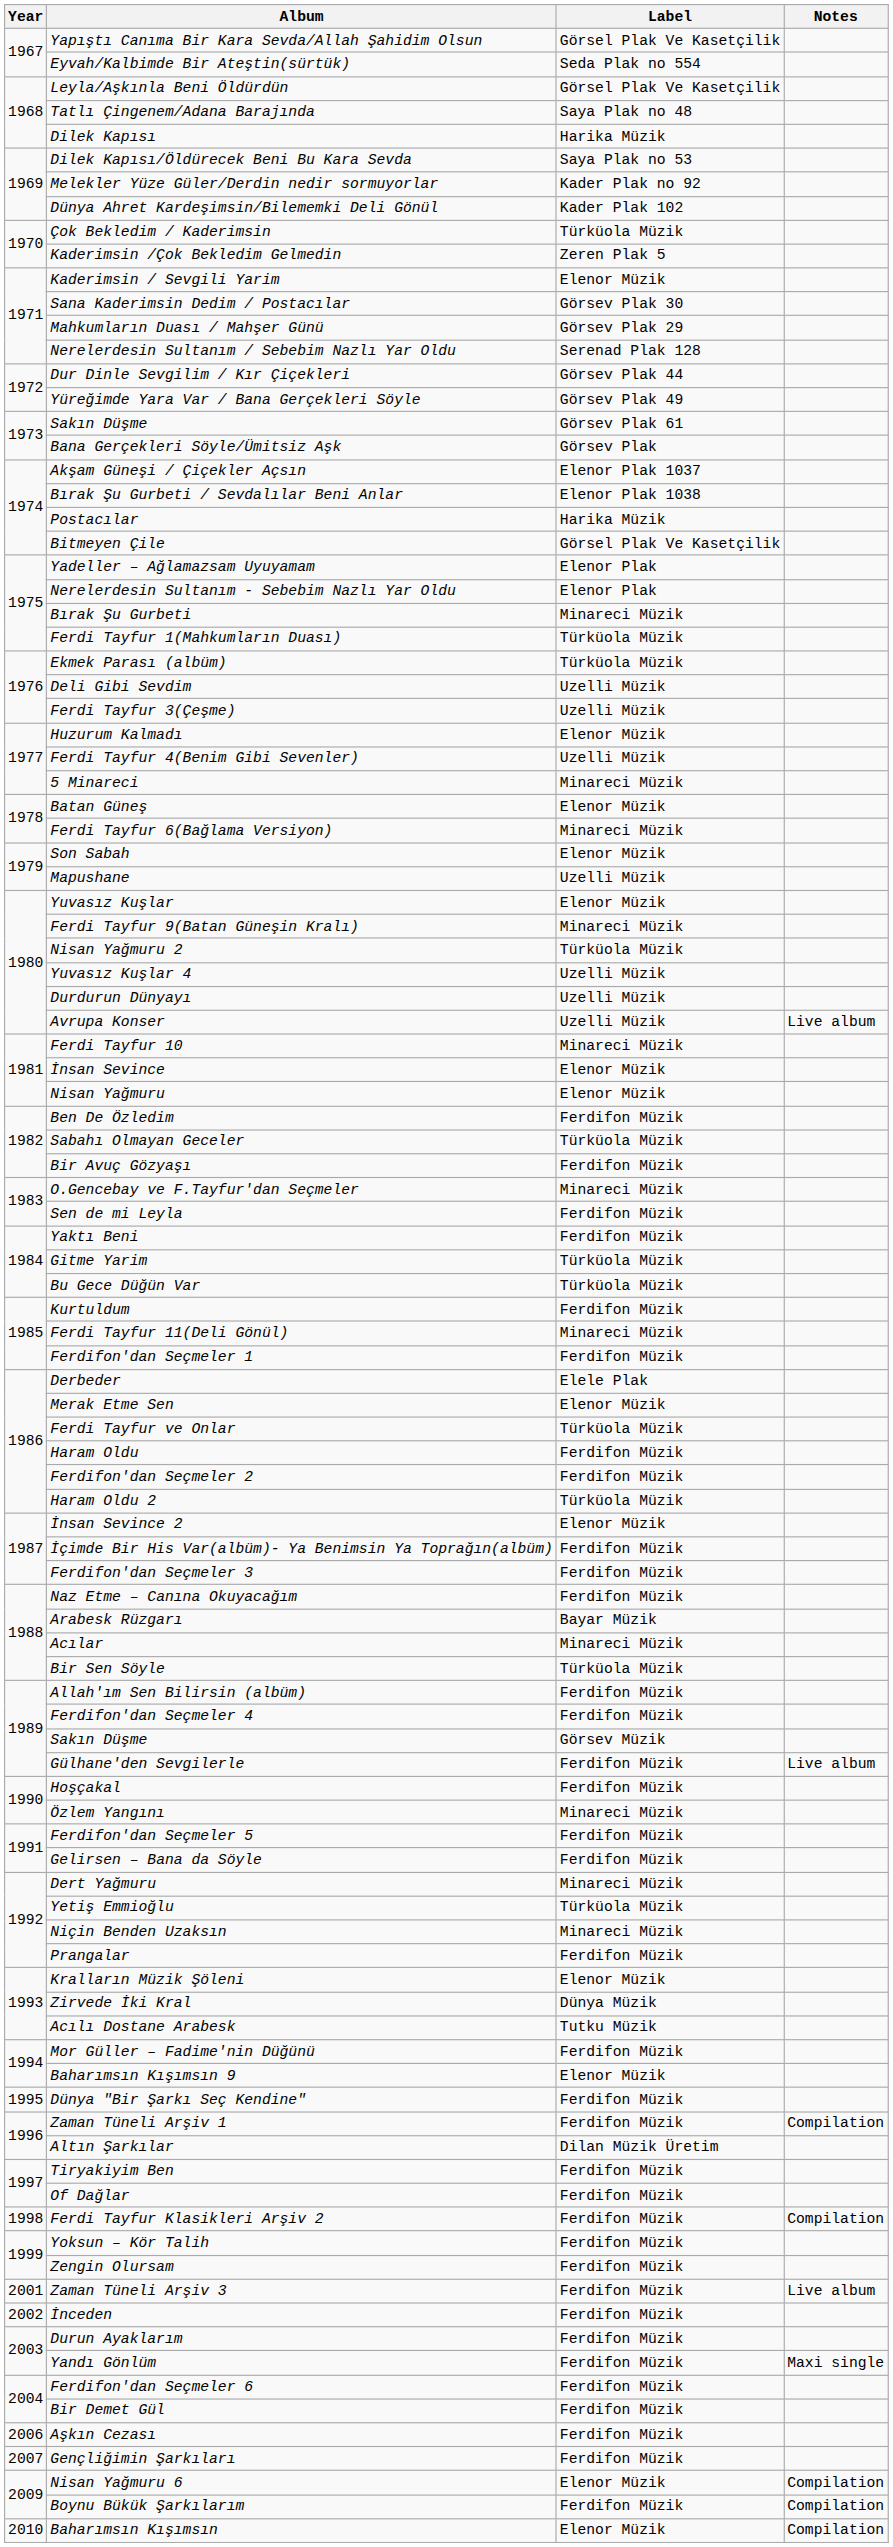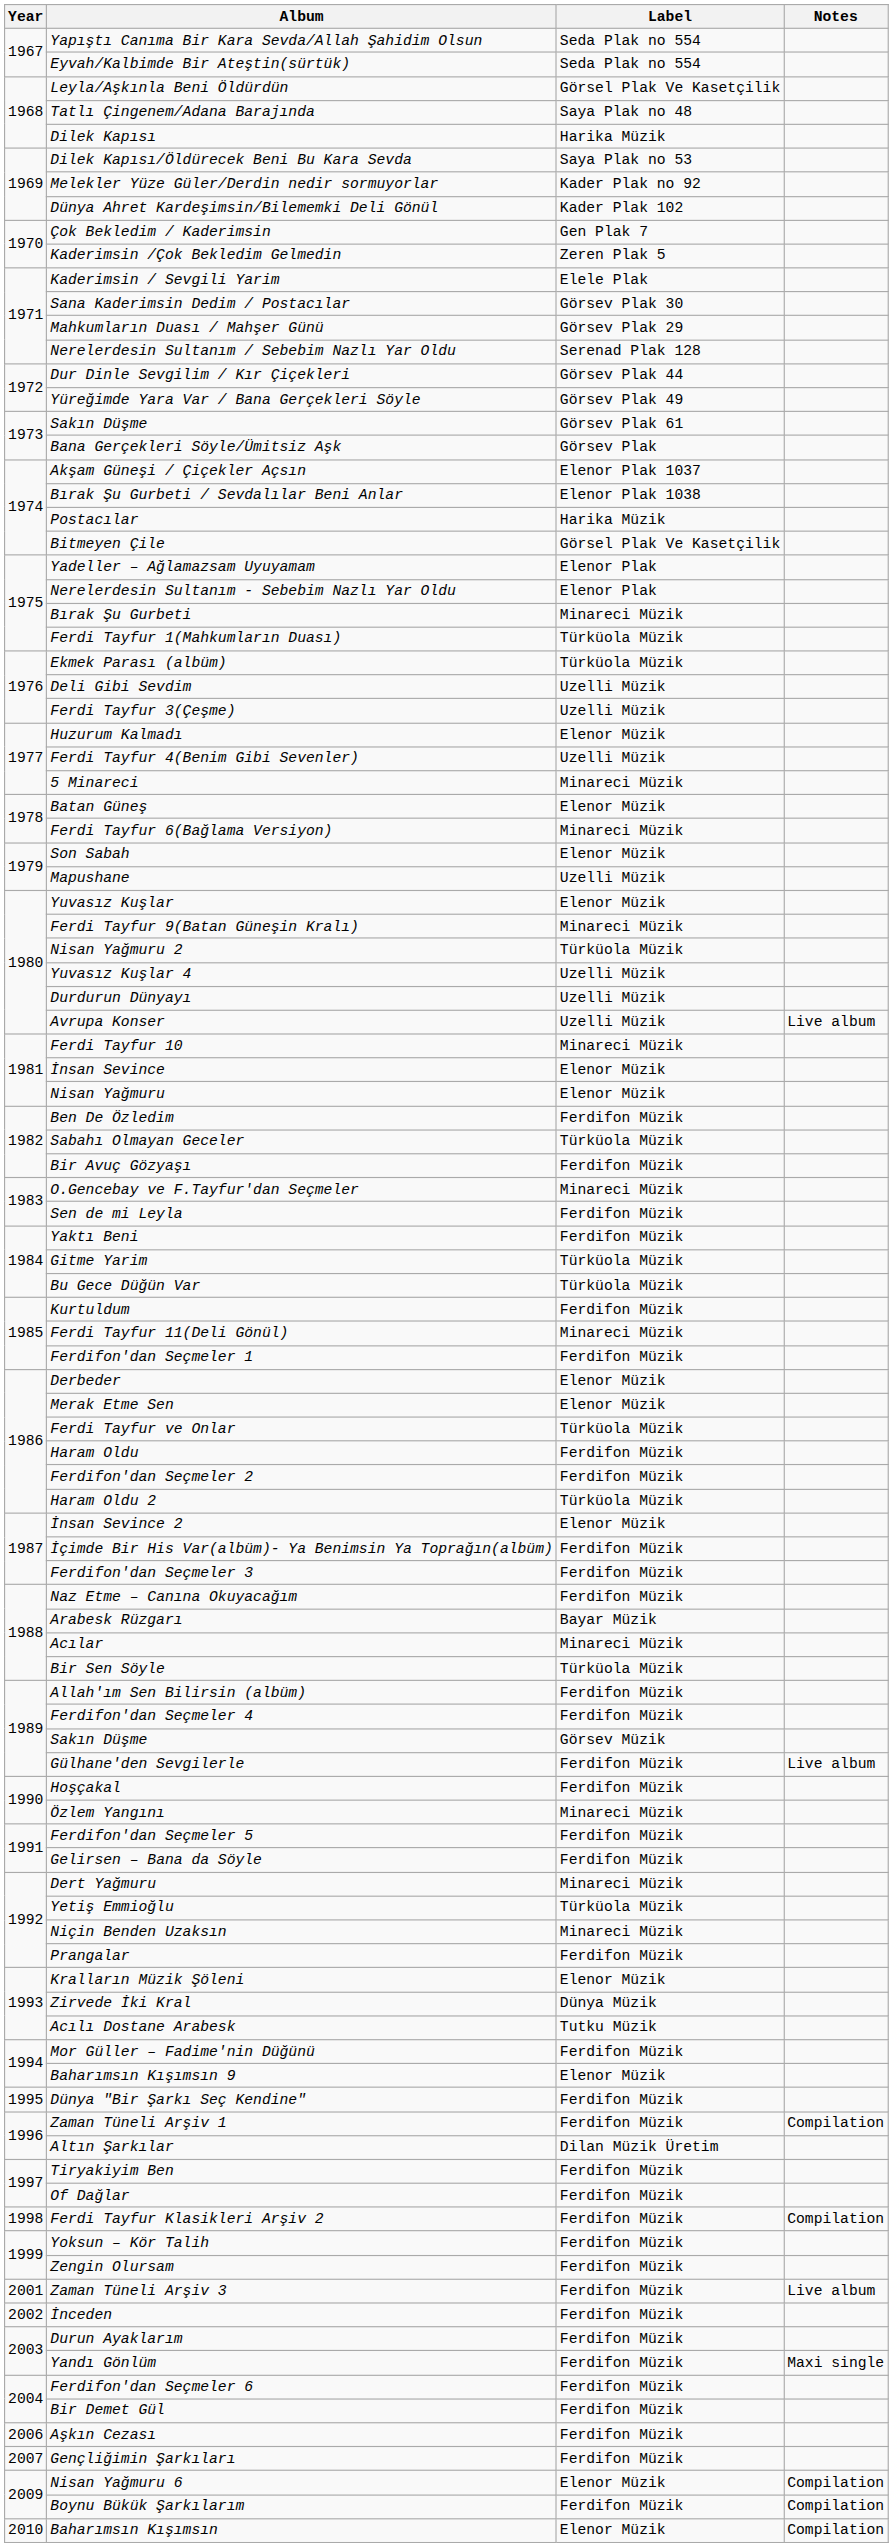Yapıştı Canıma Bir Kara Sevda/Allah Şahidim Olsun | Label: Görsel Plak Ve Kasetçilik -> Seda Plak no 554
Çok Bekledim / Kaderimsin | Label: Türküola Müzik -> Gen Plak 7
Kaderimsin / Sevgili Yarim | Label: Elenor Müzik -> Elele Plak
Derbeder | Label: Elele Plak -> Elenor Müzik
